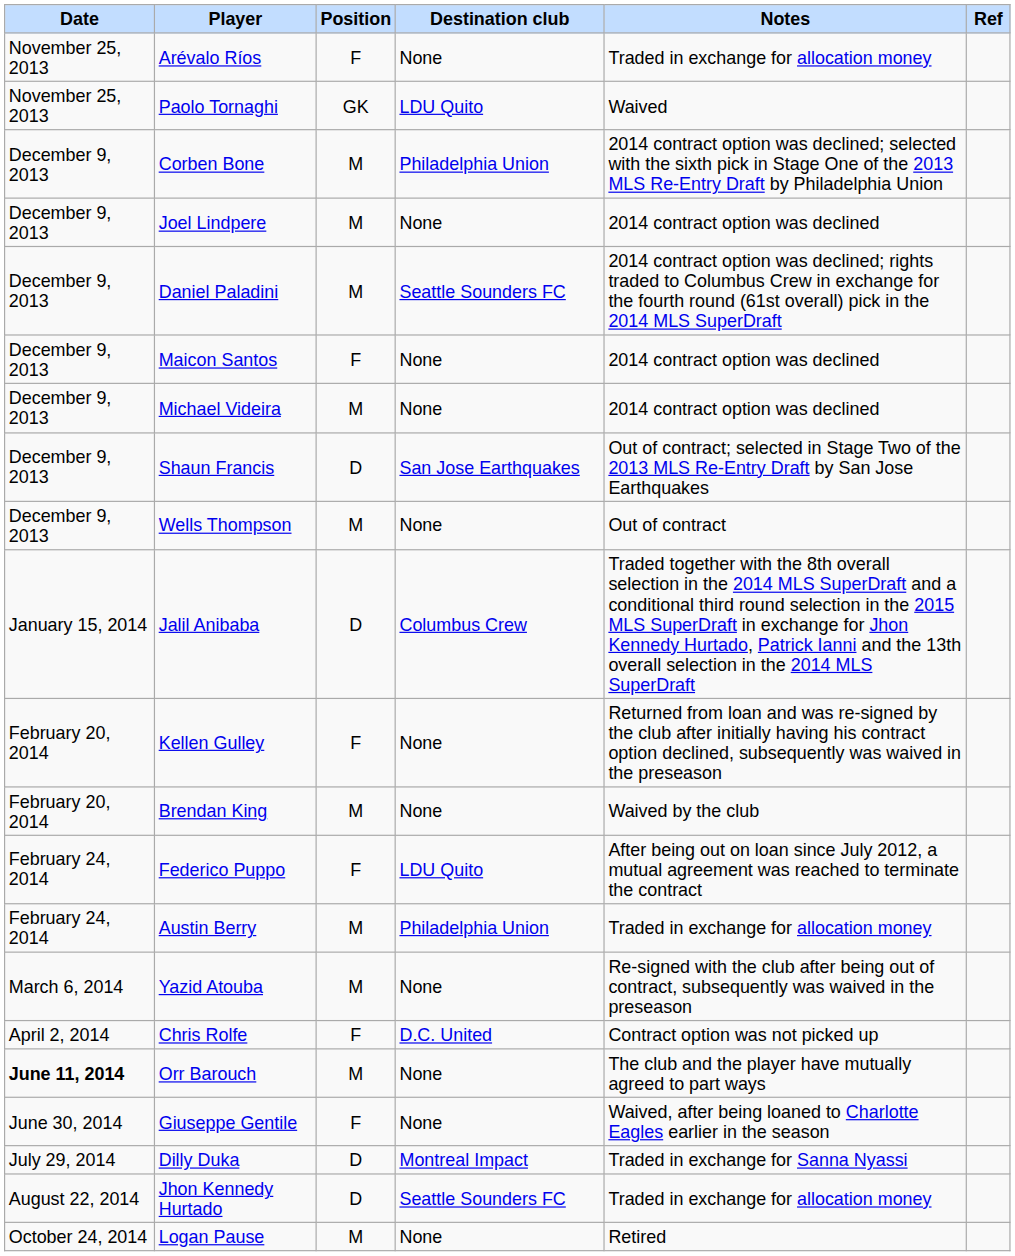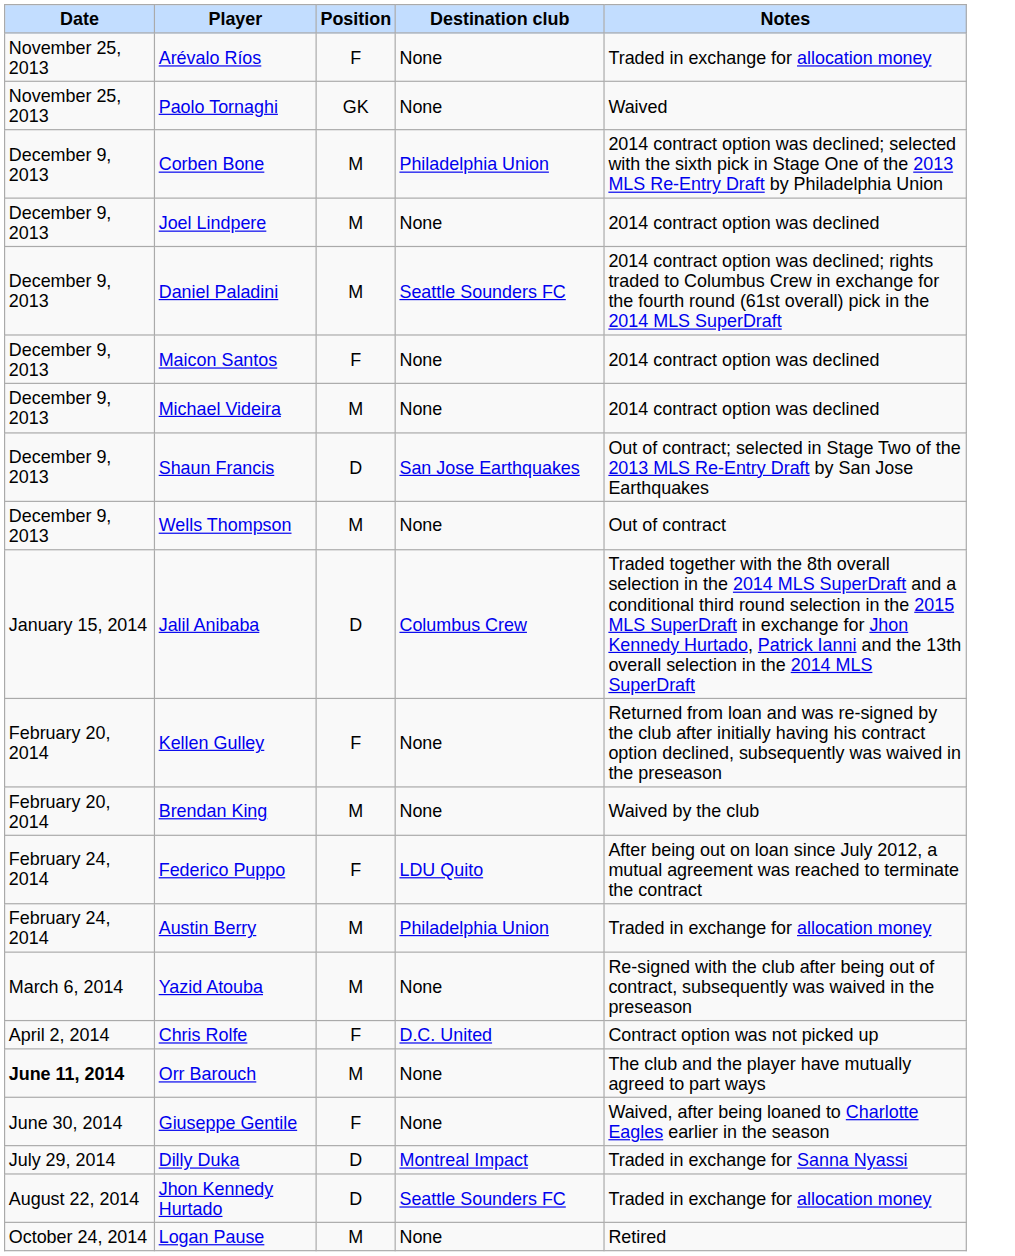- column: Ref
Paolo Tornaghi | Destination club: LDU Quito -> None
